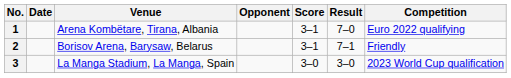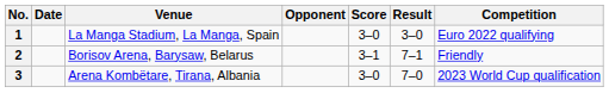1 | Venue: Arena Kombëtare, Tirana, Albania -> La Manga Stadium, La Manga, Spain
1 | Score: 3–1 -> 3–0
1 | Result: 7–0 -> 3–0
3 | Venue: La Manga Stadium, La Manga, Spain -> Arena Kombëtare, Tirana, Albania
3 | Result: 3–0 -> 7–0
